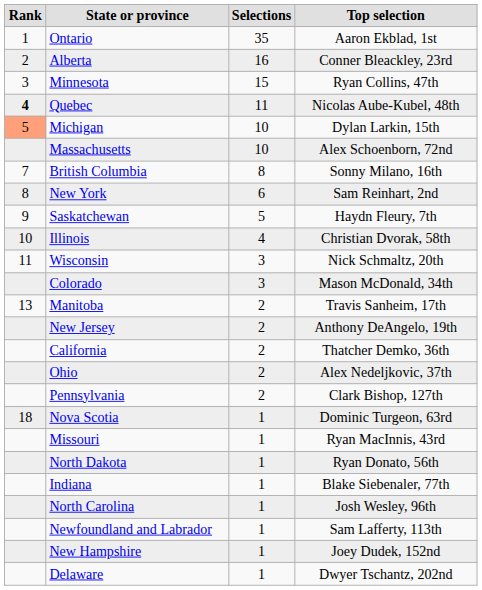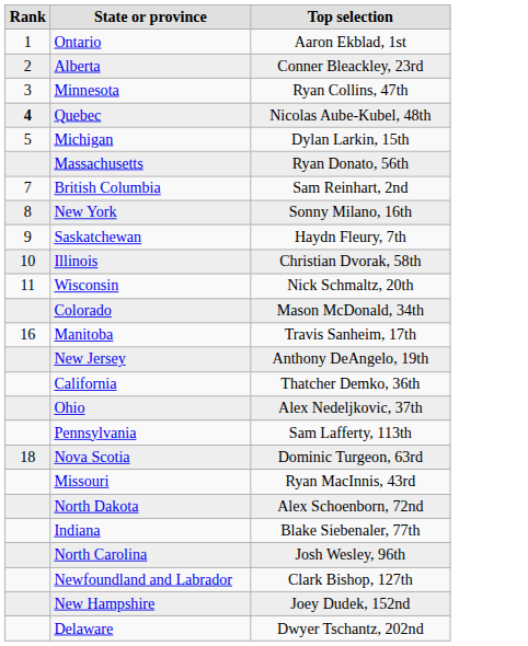- column: Selections | 35 | 16 | 15 | 11 | 10 | 10 | 8 | 6 | 5 | 4 | 3 | 3 | 2 | 2 | 2 | 2 | 2 | 1 | 1 | 1 | 1 | 1 | 1 | 1 | 1
Michigan | Rank: lightsalmon background -> no background
Massachusetts | Top selection: Alex Schoenborn, 72nd -> Ryan Donato, 56th
British Columbia | Top selection: Sonny Milano, 16th -> Sam Reinhart, 2nd
New York | Top selection: Sam Reinhart, 2nd -> Sonny Milano, 16th
Manitoba | Rank: 13 -> 16
Pennsylvania | Top selection: Clark Bishop, 127th -> Sam Lafferty, 113th
North Dakota | Top selection: Ryan Donato, 56th -> Alex Schoenborn, 72nd
Newfoundland and Labrador | Top selection: Sam Lafferty, 113th -> Clark Bishop, 127th
